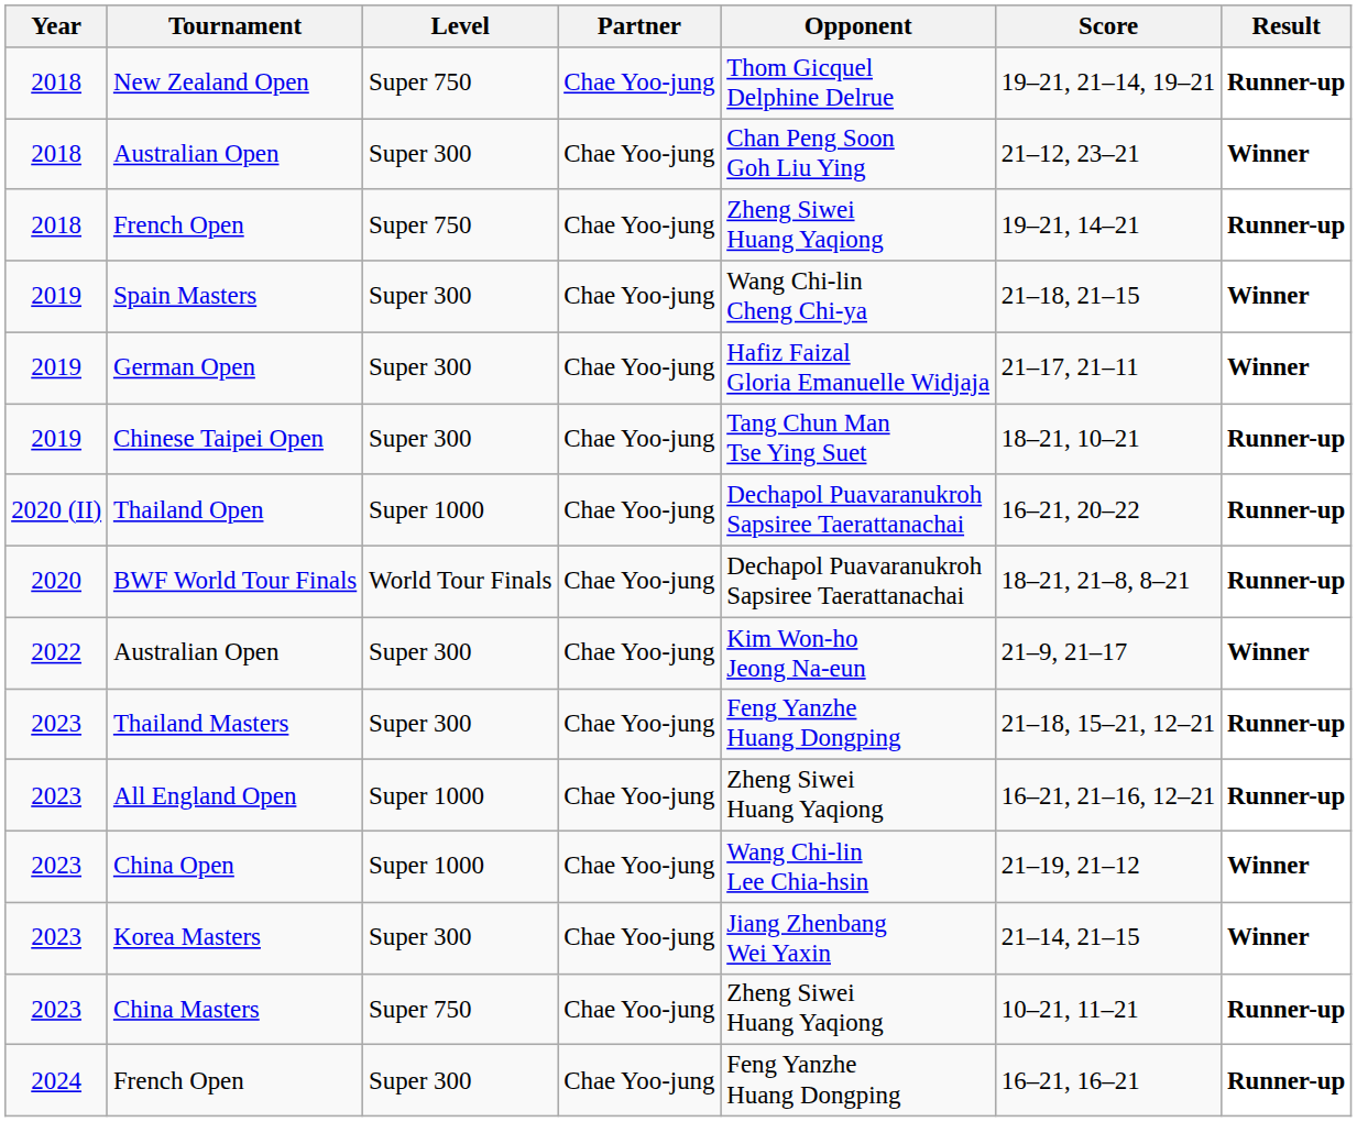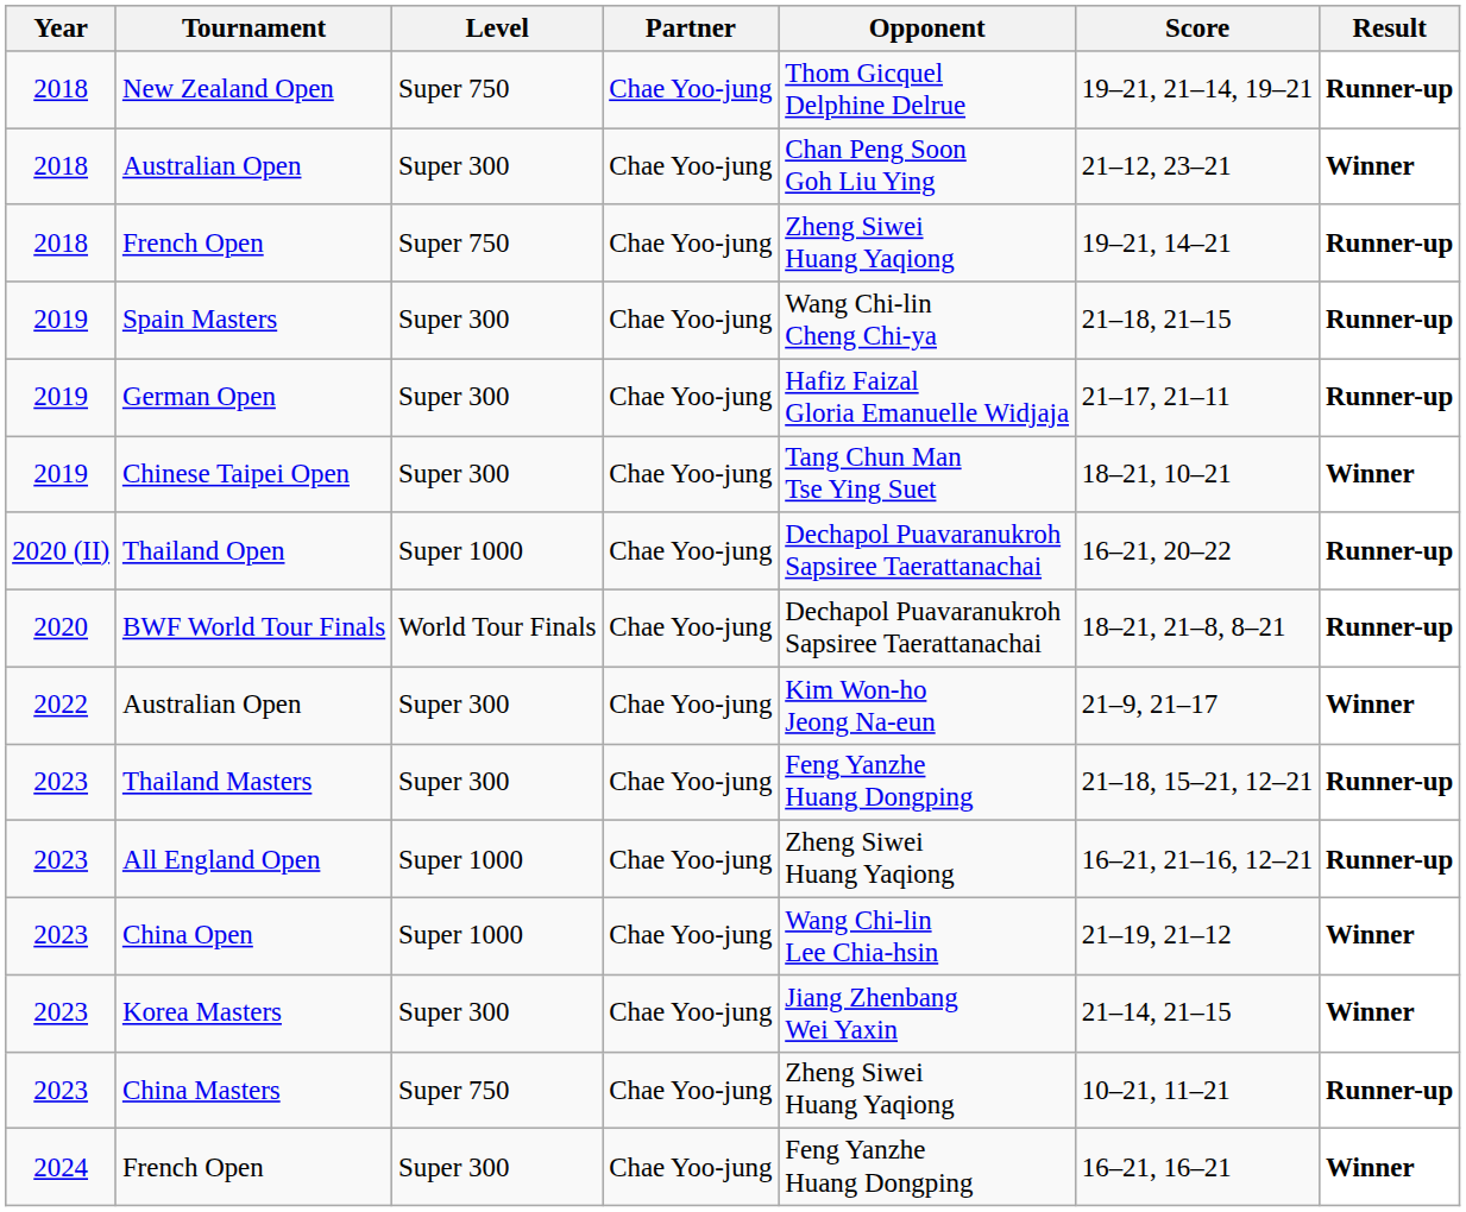Spain Masters | Result: Winner -> Runner-up
German Open | Result: Winner -> Runner-up
Chinese Taipei Open | Result: Runner-up -> Winner
2024 / French Open | Result: Runner-up -> Winner
